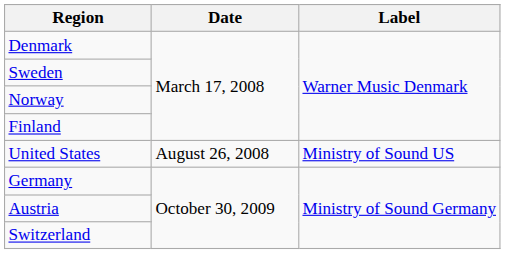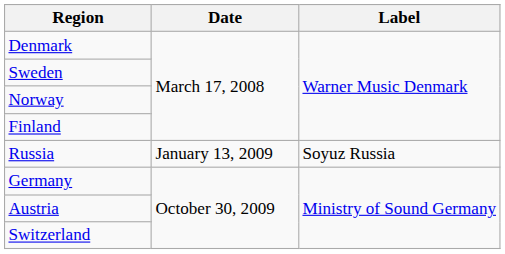- row: United States | August 26, 2008 | Ministry of Sound US
+ row: Russia | January 13, 2009 | Soyuz Russia
